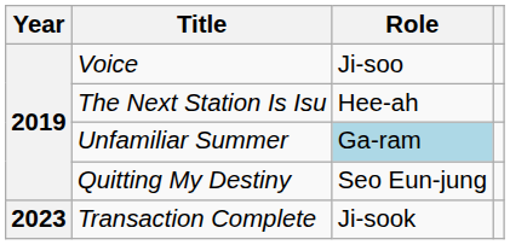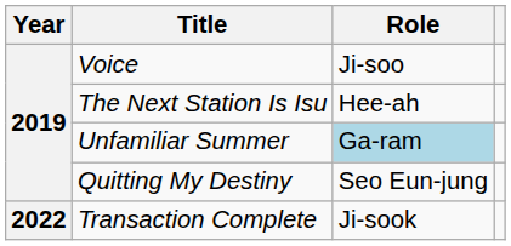Transaction Complete | Year: 2023 -> 2022
